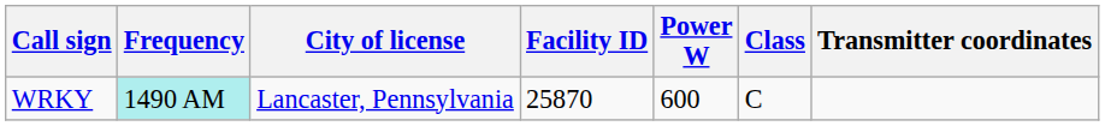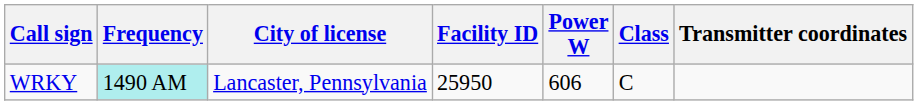WRKY | Facility ID: 25870 -> 25950
WRKY | Power W: 600 -> 606
